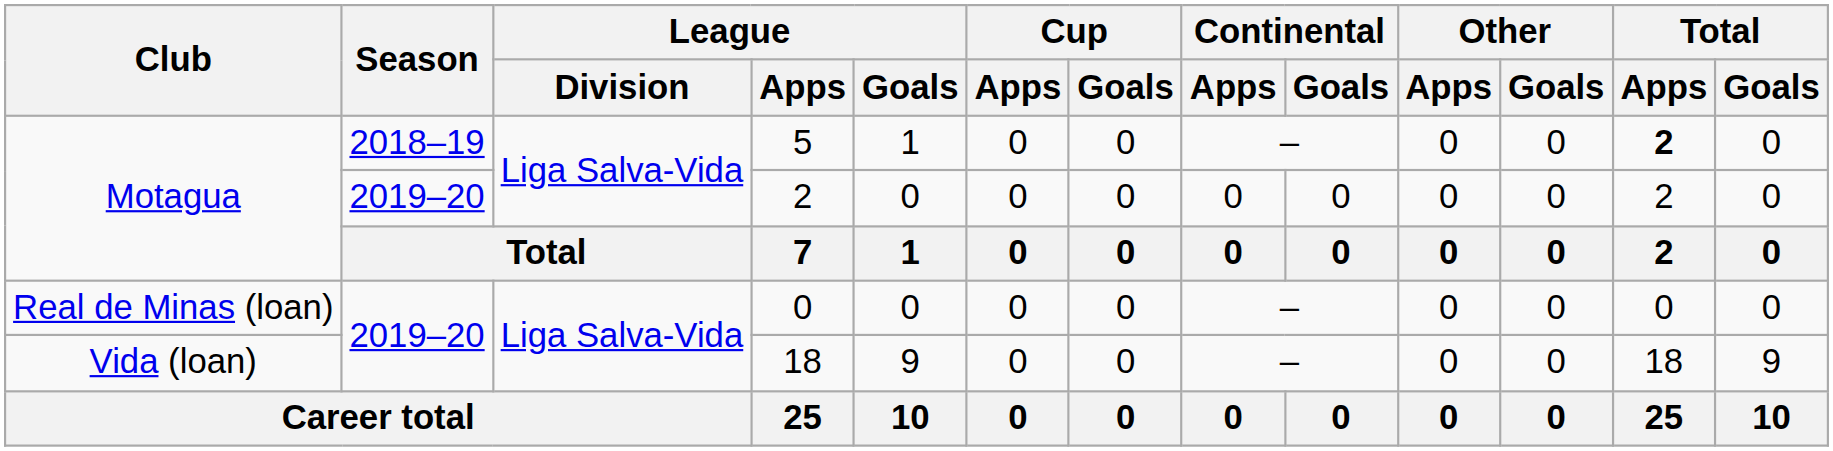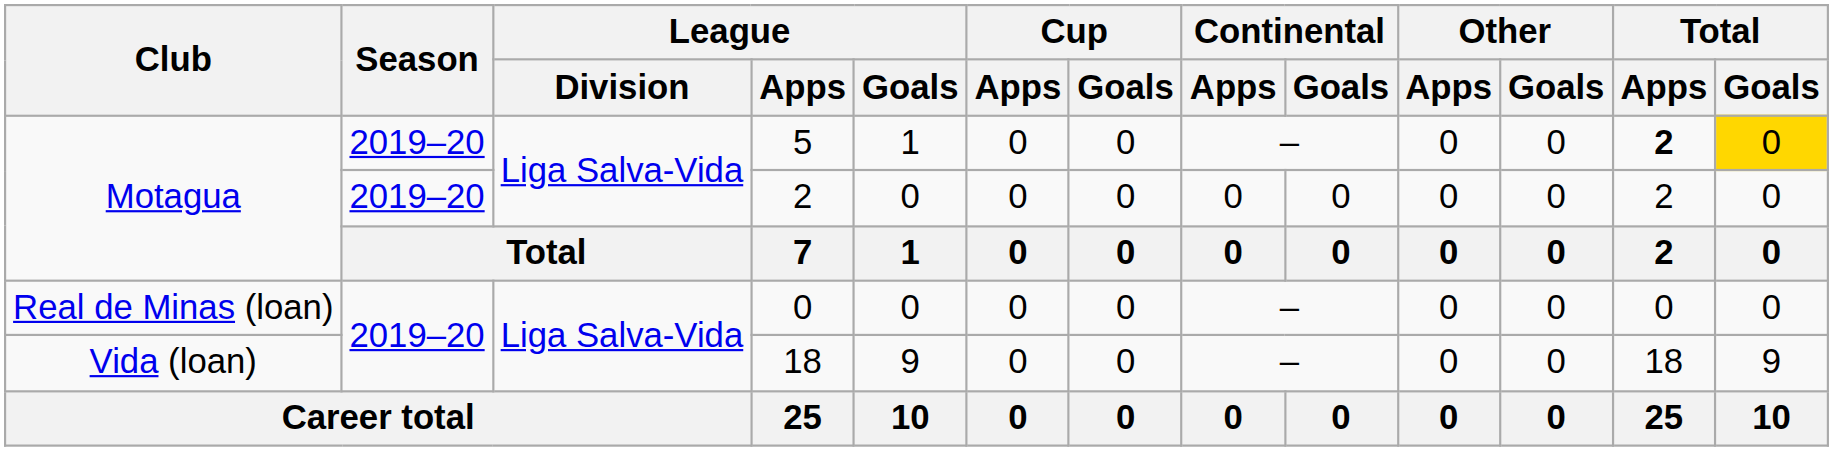5 | Season: 2018–19 -> 2019–20
5 | Total / Goals: no background -> gold background
